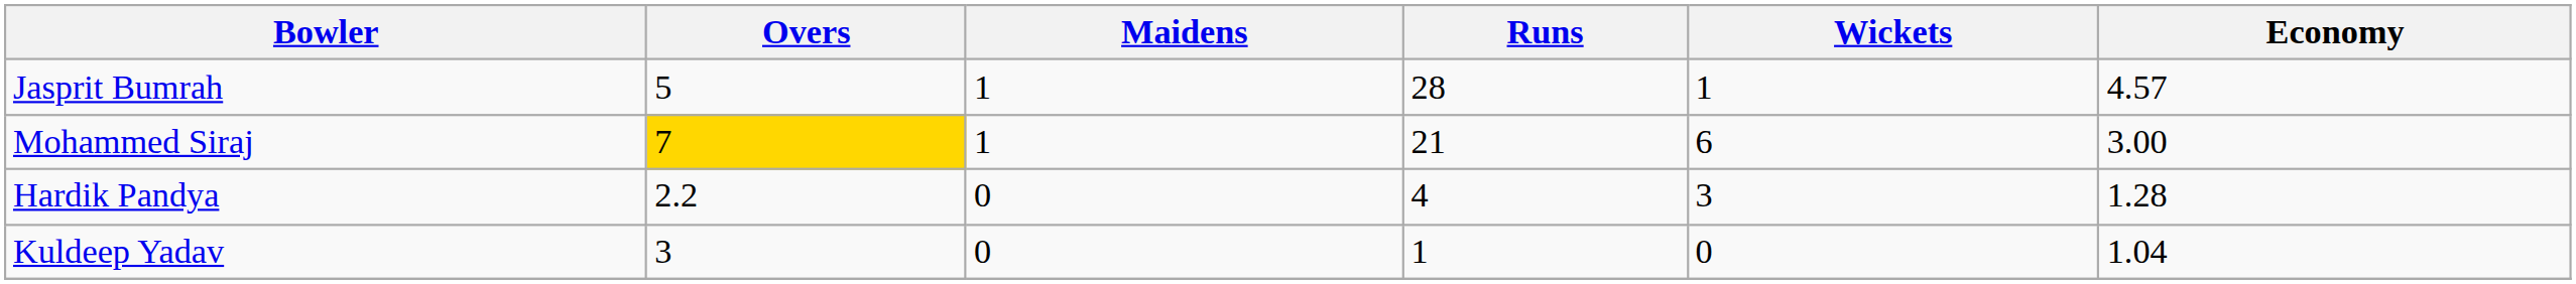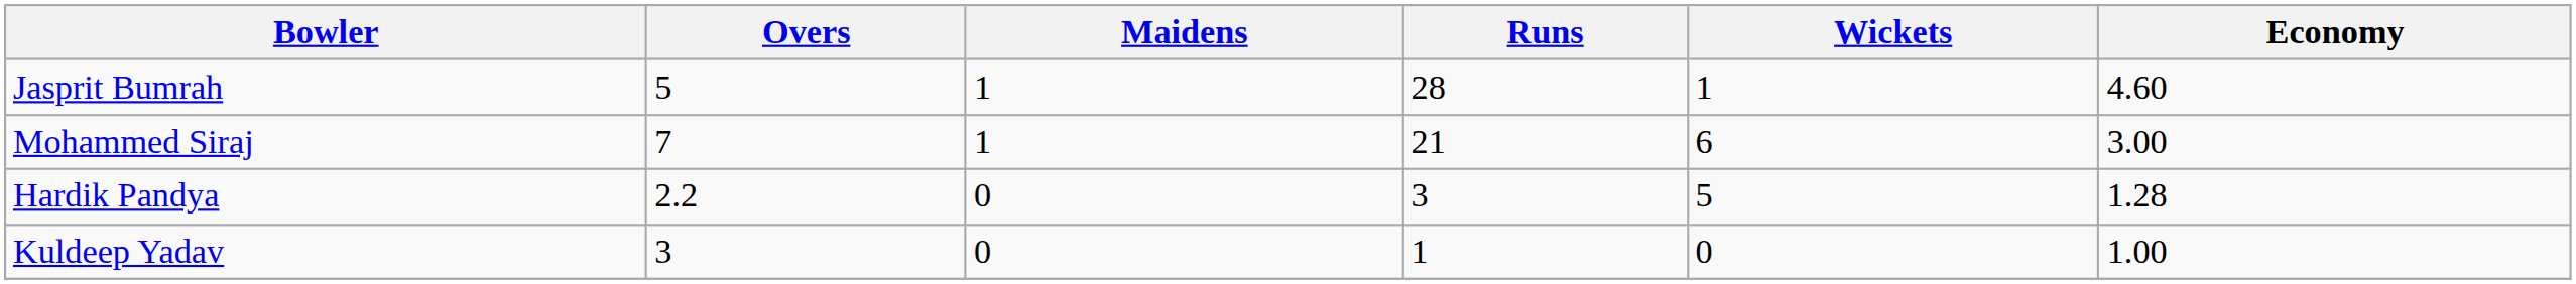Jasprit Bumrah | Economy: 4.57 -> 4.60
Mohammed Siraj | Overs: gold background -> no background
Hardik Pandya | Runs: 4 -> 3
Hardik Pandya | Wickets: 3 -> 5
Kuldeep Yadav | Economy: 1.04 -> 1.00
